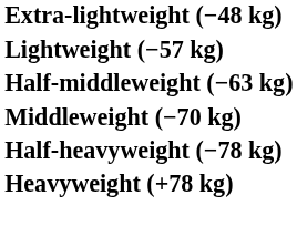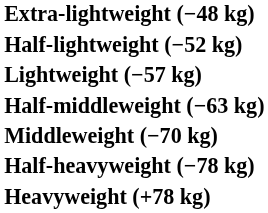+ row: Half-lightweight (−52 kg)
